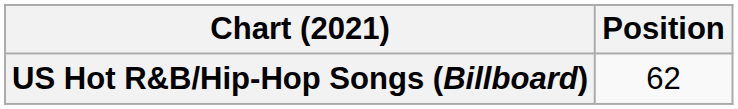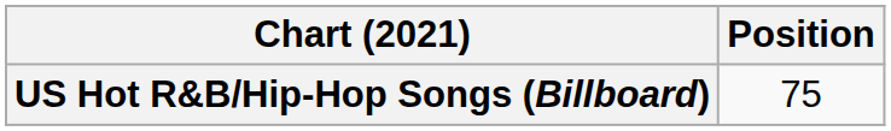US Hot R&B/Hip-Hop Songs (Billboard) | Position: 62 -> 75
